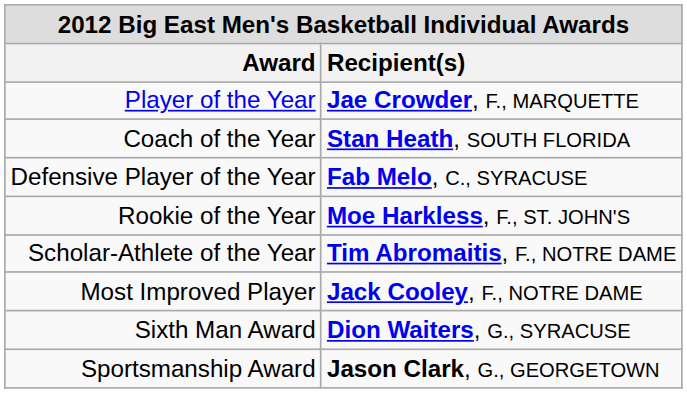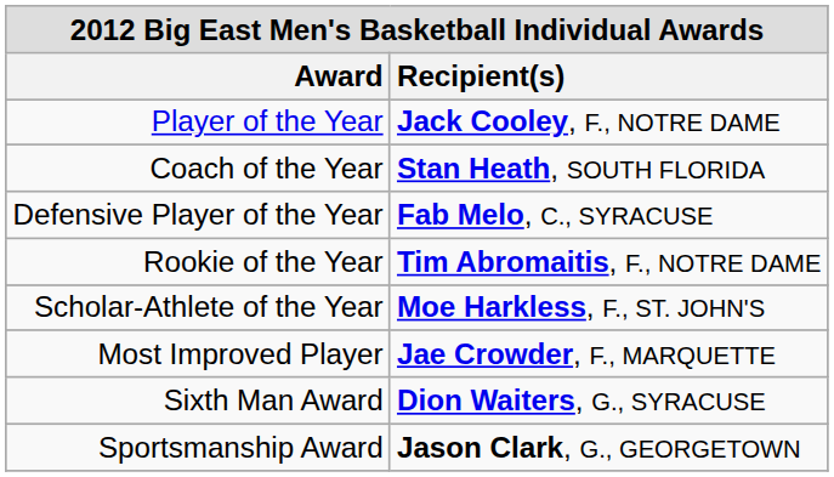Player of the Year | Recipient(s): Jae Crowder, F., MARQUETTE -> Jack Cooley, F., NOTRE DAME
Rookie of the Year | Recipient(s): Moe Harkless, F., ST. JOHN'S -> Tim Abromaitis, F., NOTRE DAME
Scholar-Athlete of the Year | Recipient(s): Tim Abromaitis, F., NOTRE DAME -> Moe Harkless, F., ST. JOHN'S
Most Improved Player | Recipient(s): Jack Cooley, F., NOTRE DAME -> Jae Crowder, F., MARQUETTE
